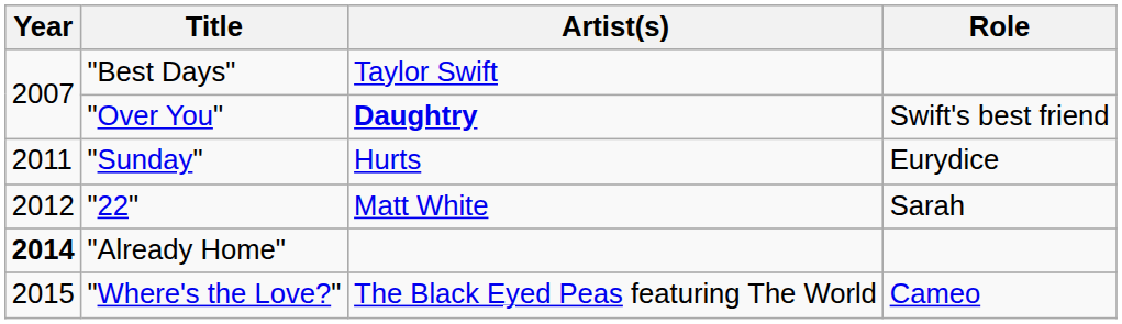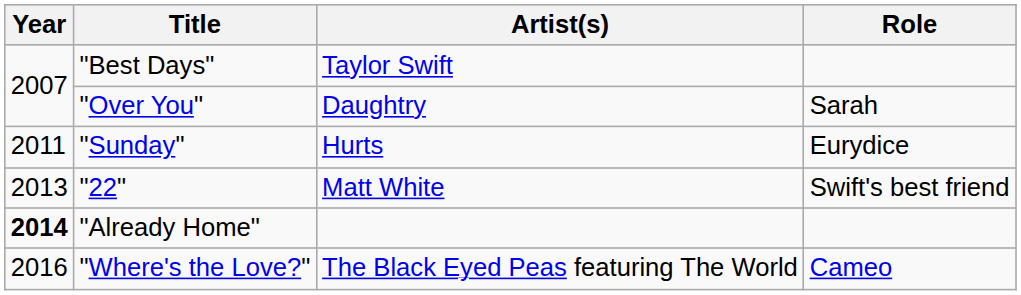"Over You" | Artist(s): bold -> normal
"Over You" | Role: Swift's best friend -> Sarah
"22" | Year: 2012 -> 2013
"22" | Role: Sarah -> Swift's best friend
"Where's the Love?" | Year: 2015 -> 2016
